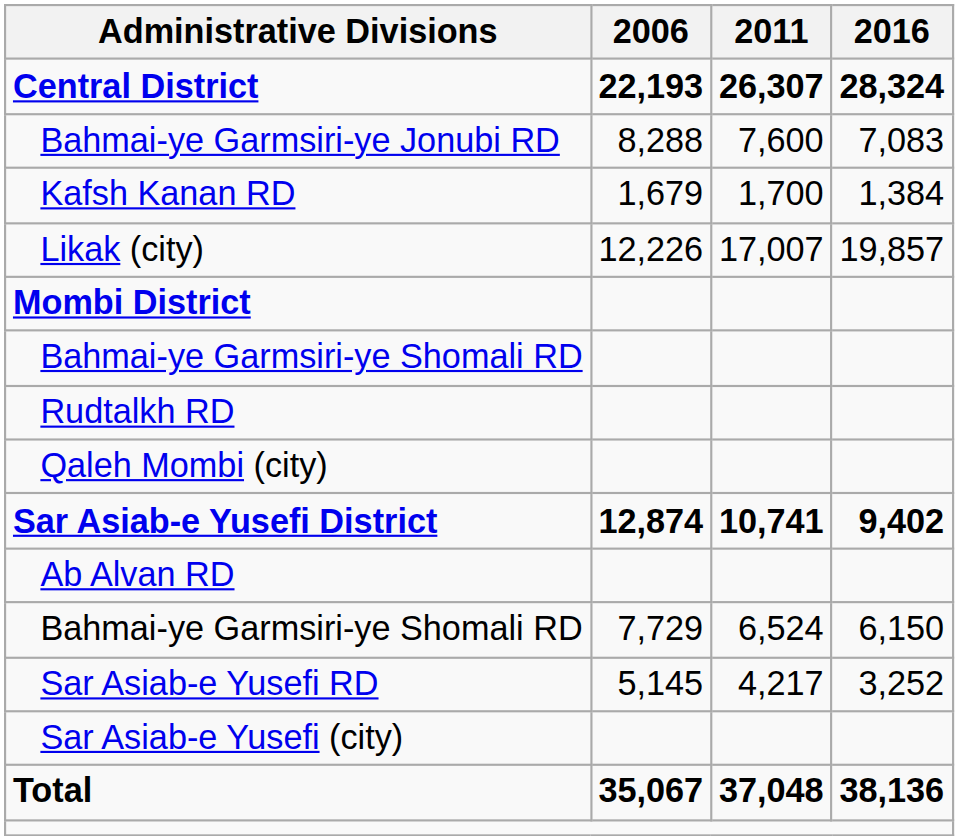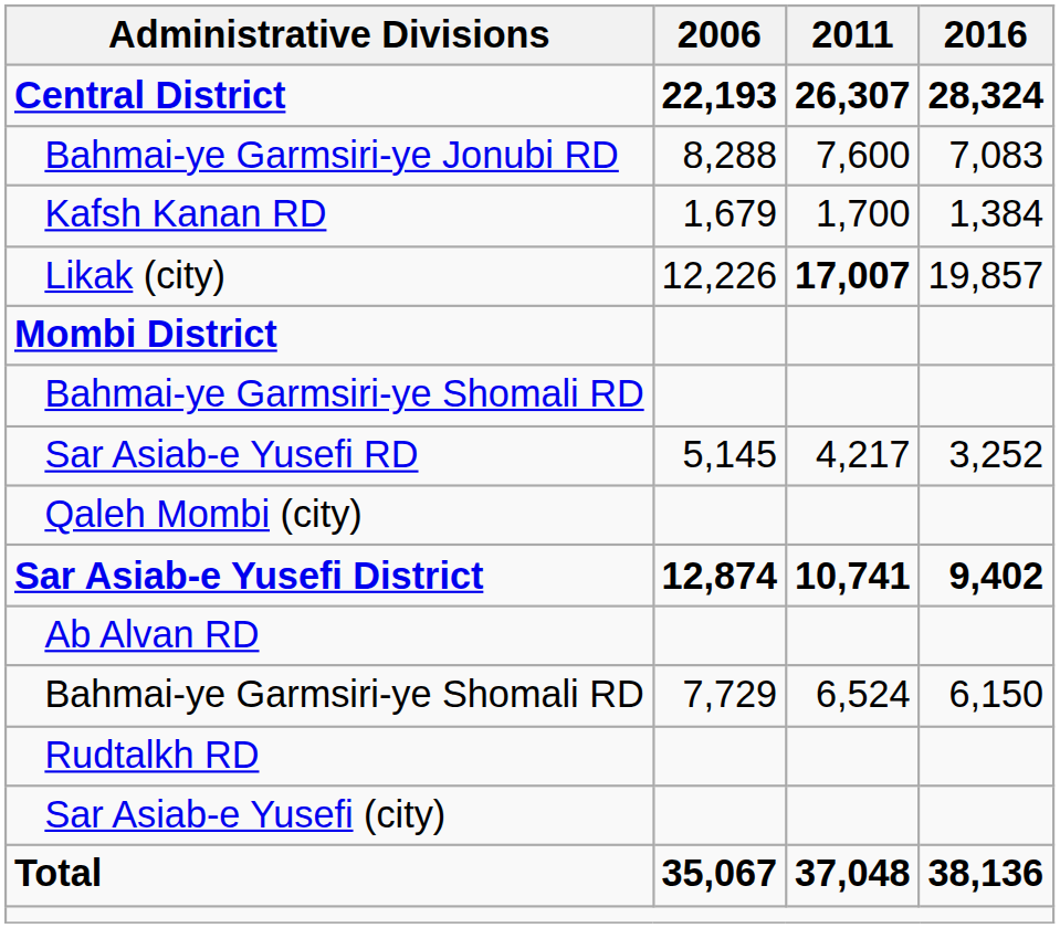Likak (city) | 2011: normal -> bold
rows swapped: Rudtalkh RD <-> Sar Asiab-e Yusefi RD
